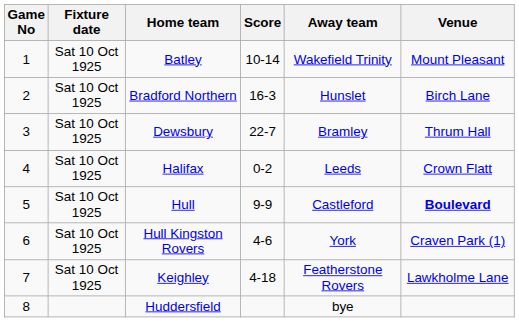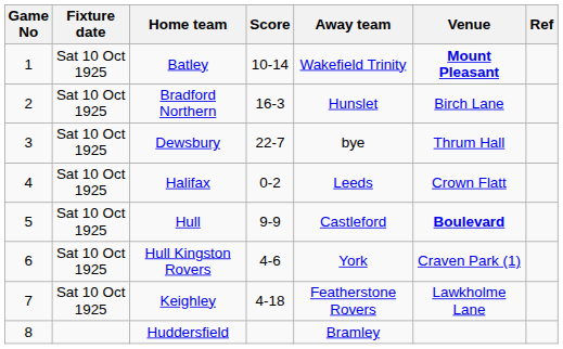+ column: Ref
Batley | Venue: normal -> bold
Dewsbury | Away team: Bramley -> bye
Huddersfield | Away team: bye -> Bramley
